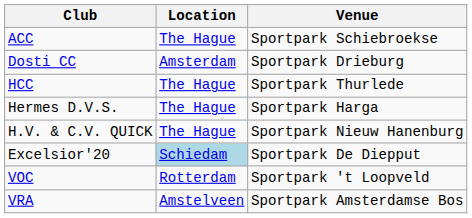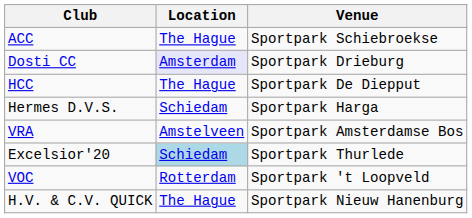Dosti CC | Location: no background -> lavender background
HCC | Venue: Sportpark Thurlede -> Sportpark De Diepput
Hermes D.V.S. | Location: The Hague -> Schiedam
rows swapped: H.V. & C.V. QUICK <-> VRA
Excelsior'20 | Venue: Sportpark De Diepput -> Sportpark Thurlede
